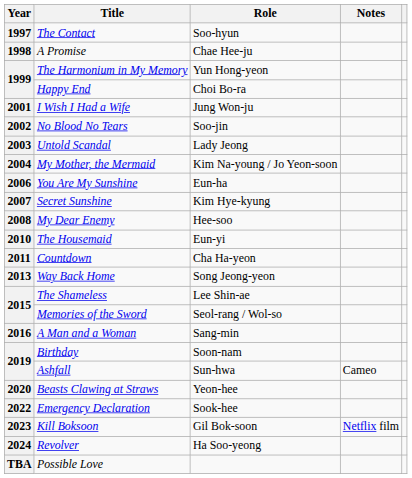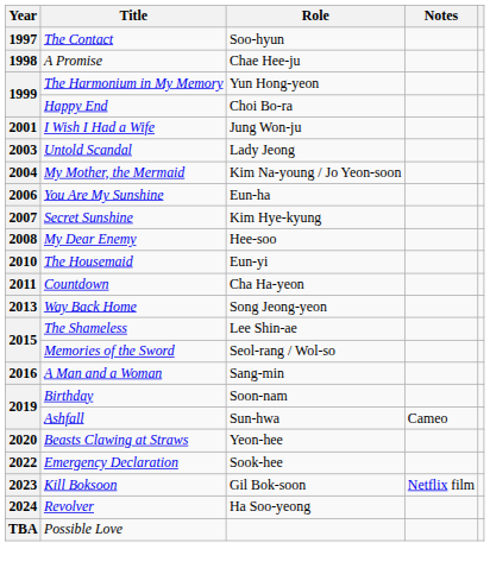- row: 2002 | No Blood No Tears | Soo-jin
